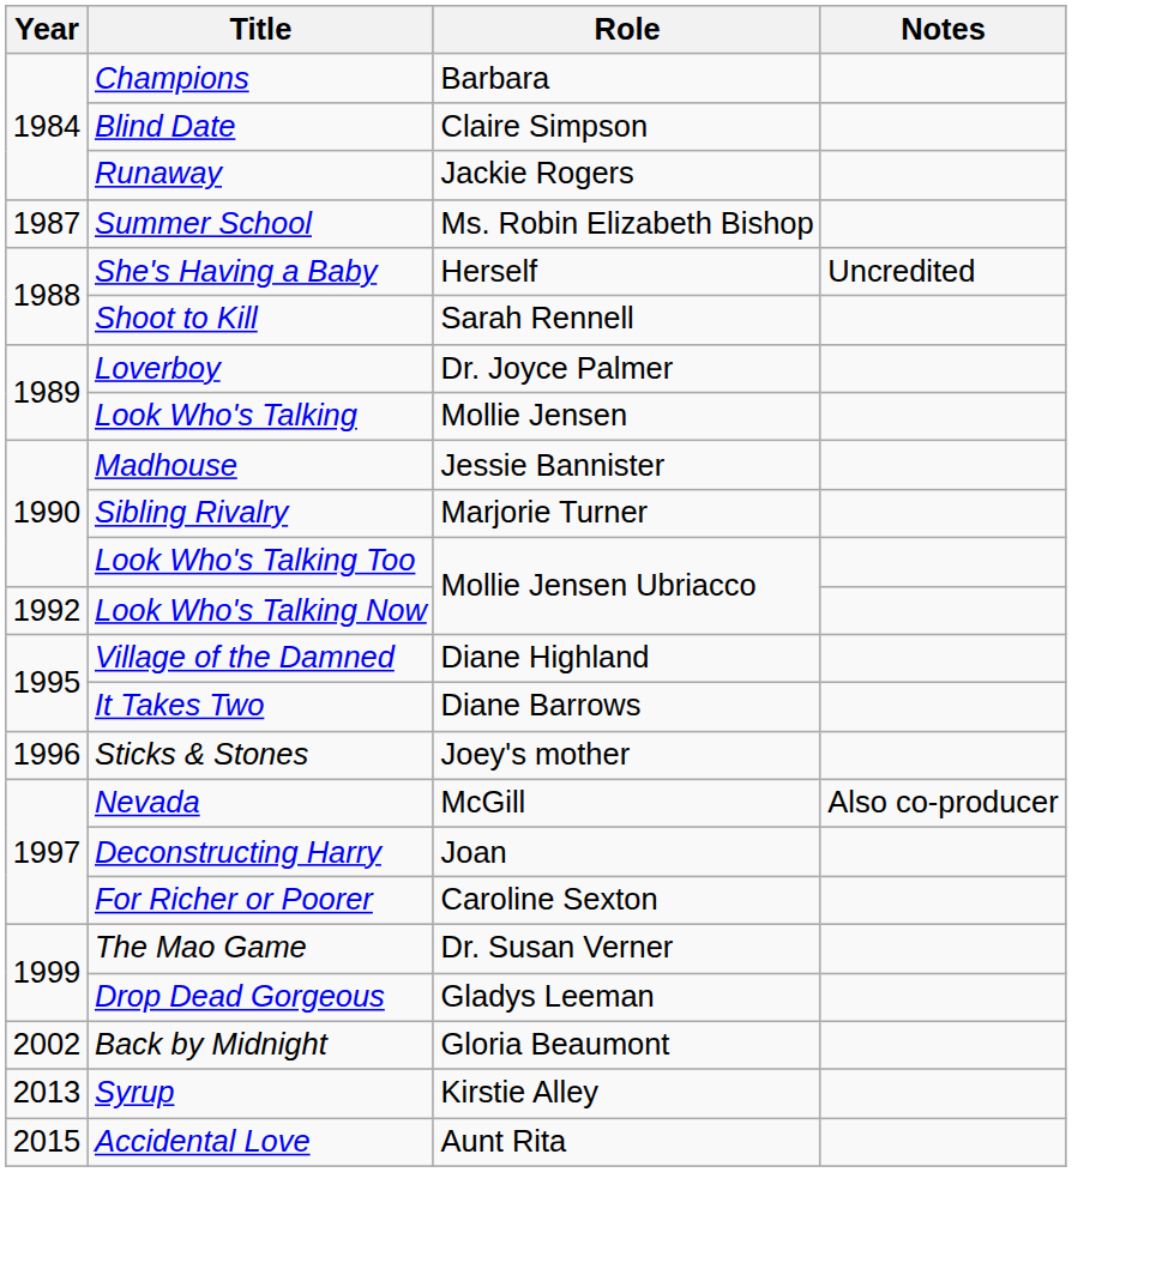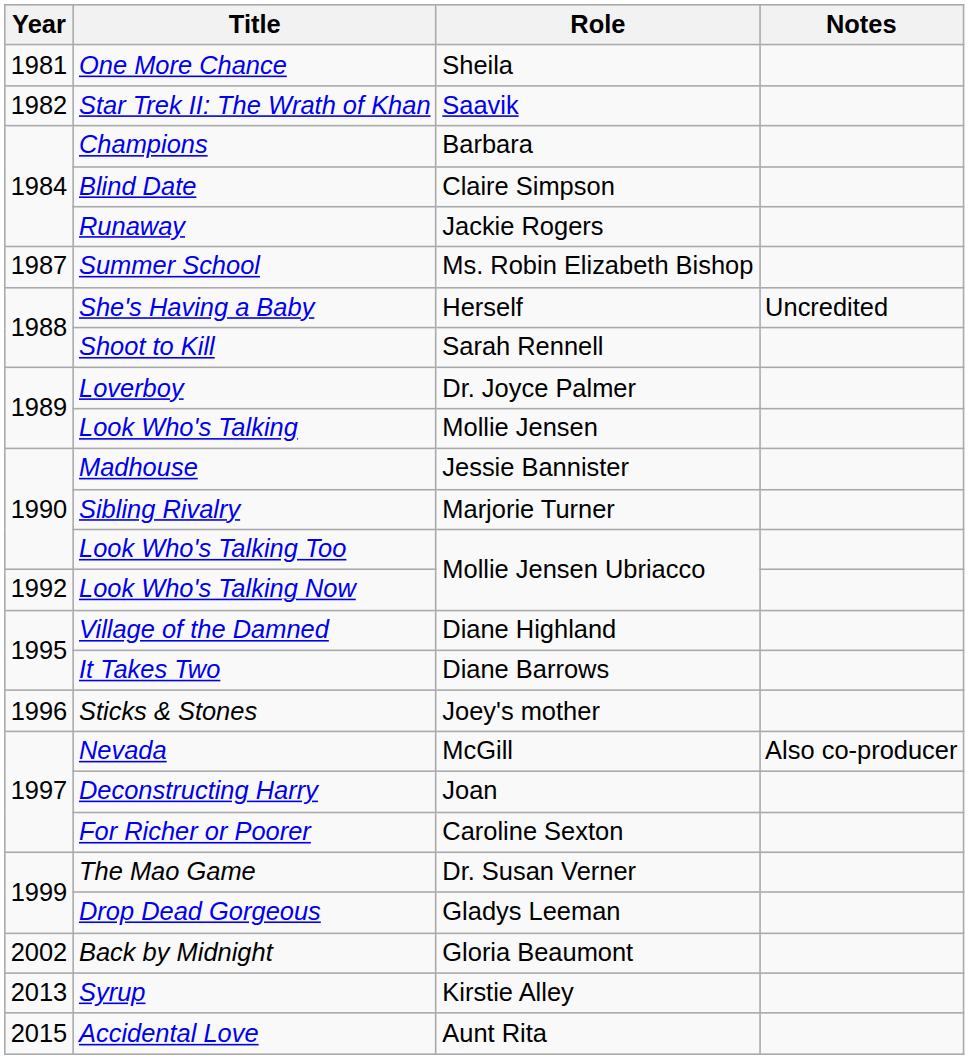+ row: 1981 | One More Chance | Sheila
+ row: 1982 | Star Trek II: The Wrath of Khan | Saavik
